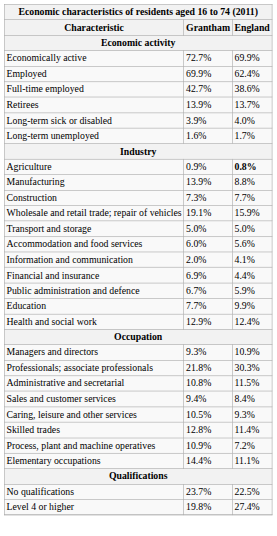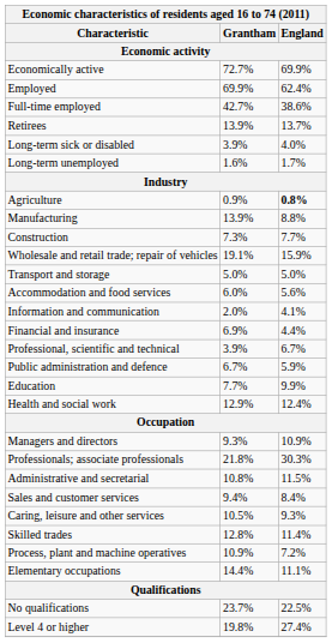+ row: Professional, scientific and technical | 3.9% | 6.7%
